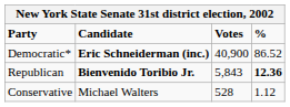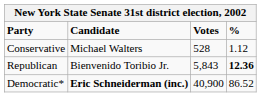rows swapped: Democratic* <-> Conservative
Republican | Candidate: bold -> normal
